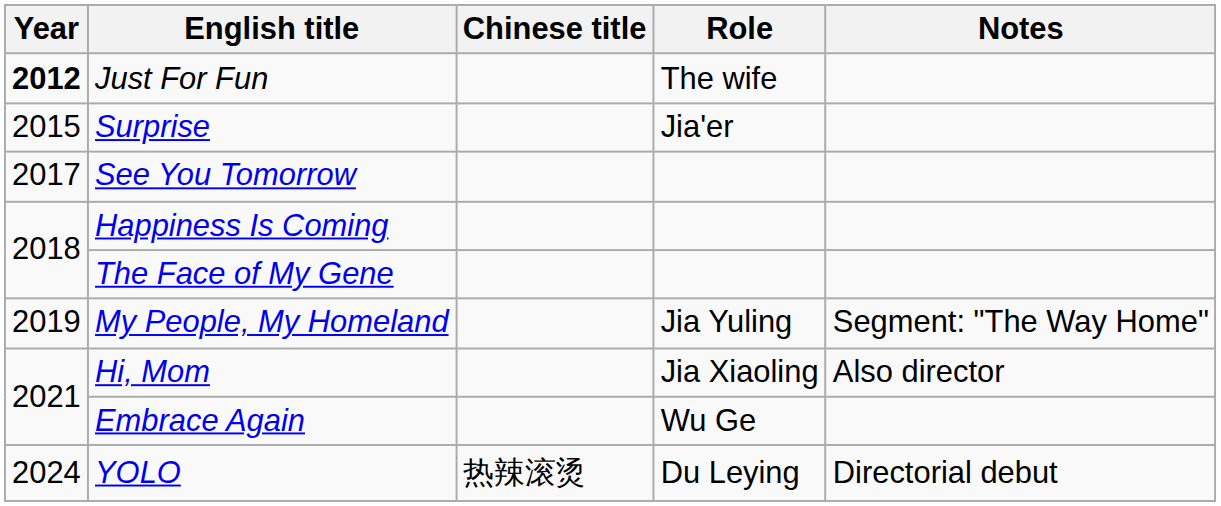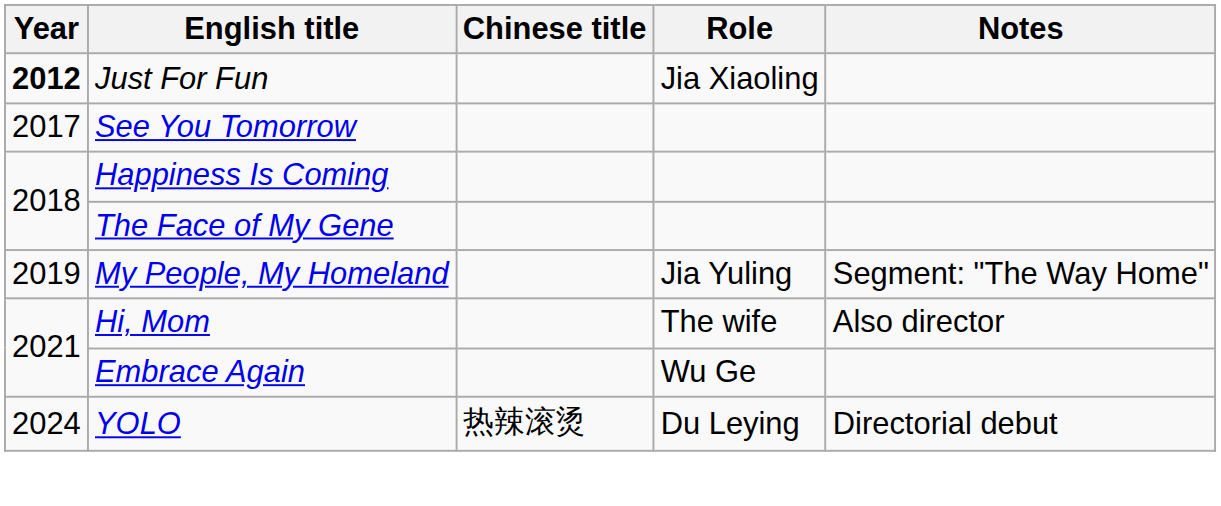Just For Fun | Role: The wife -> Jia Xiaoling
- row: 2015 | Surprise | Jia'er
Hi, Mom | Role: Jia Xiaoling -> The wife
